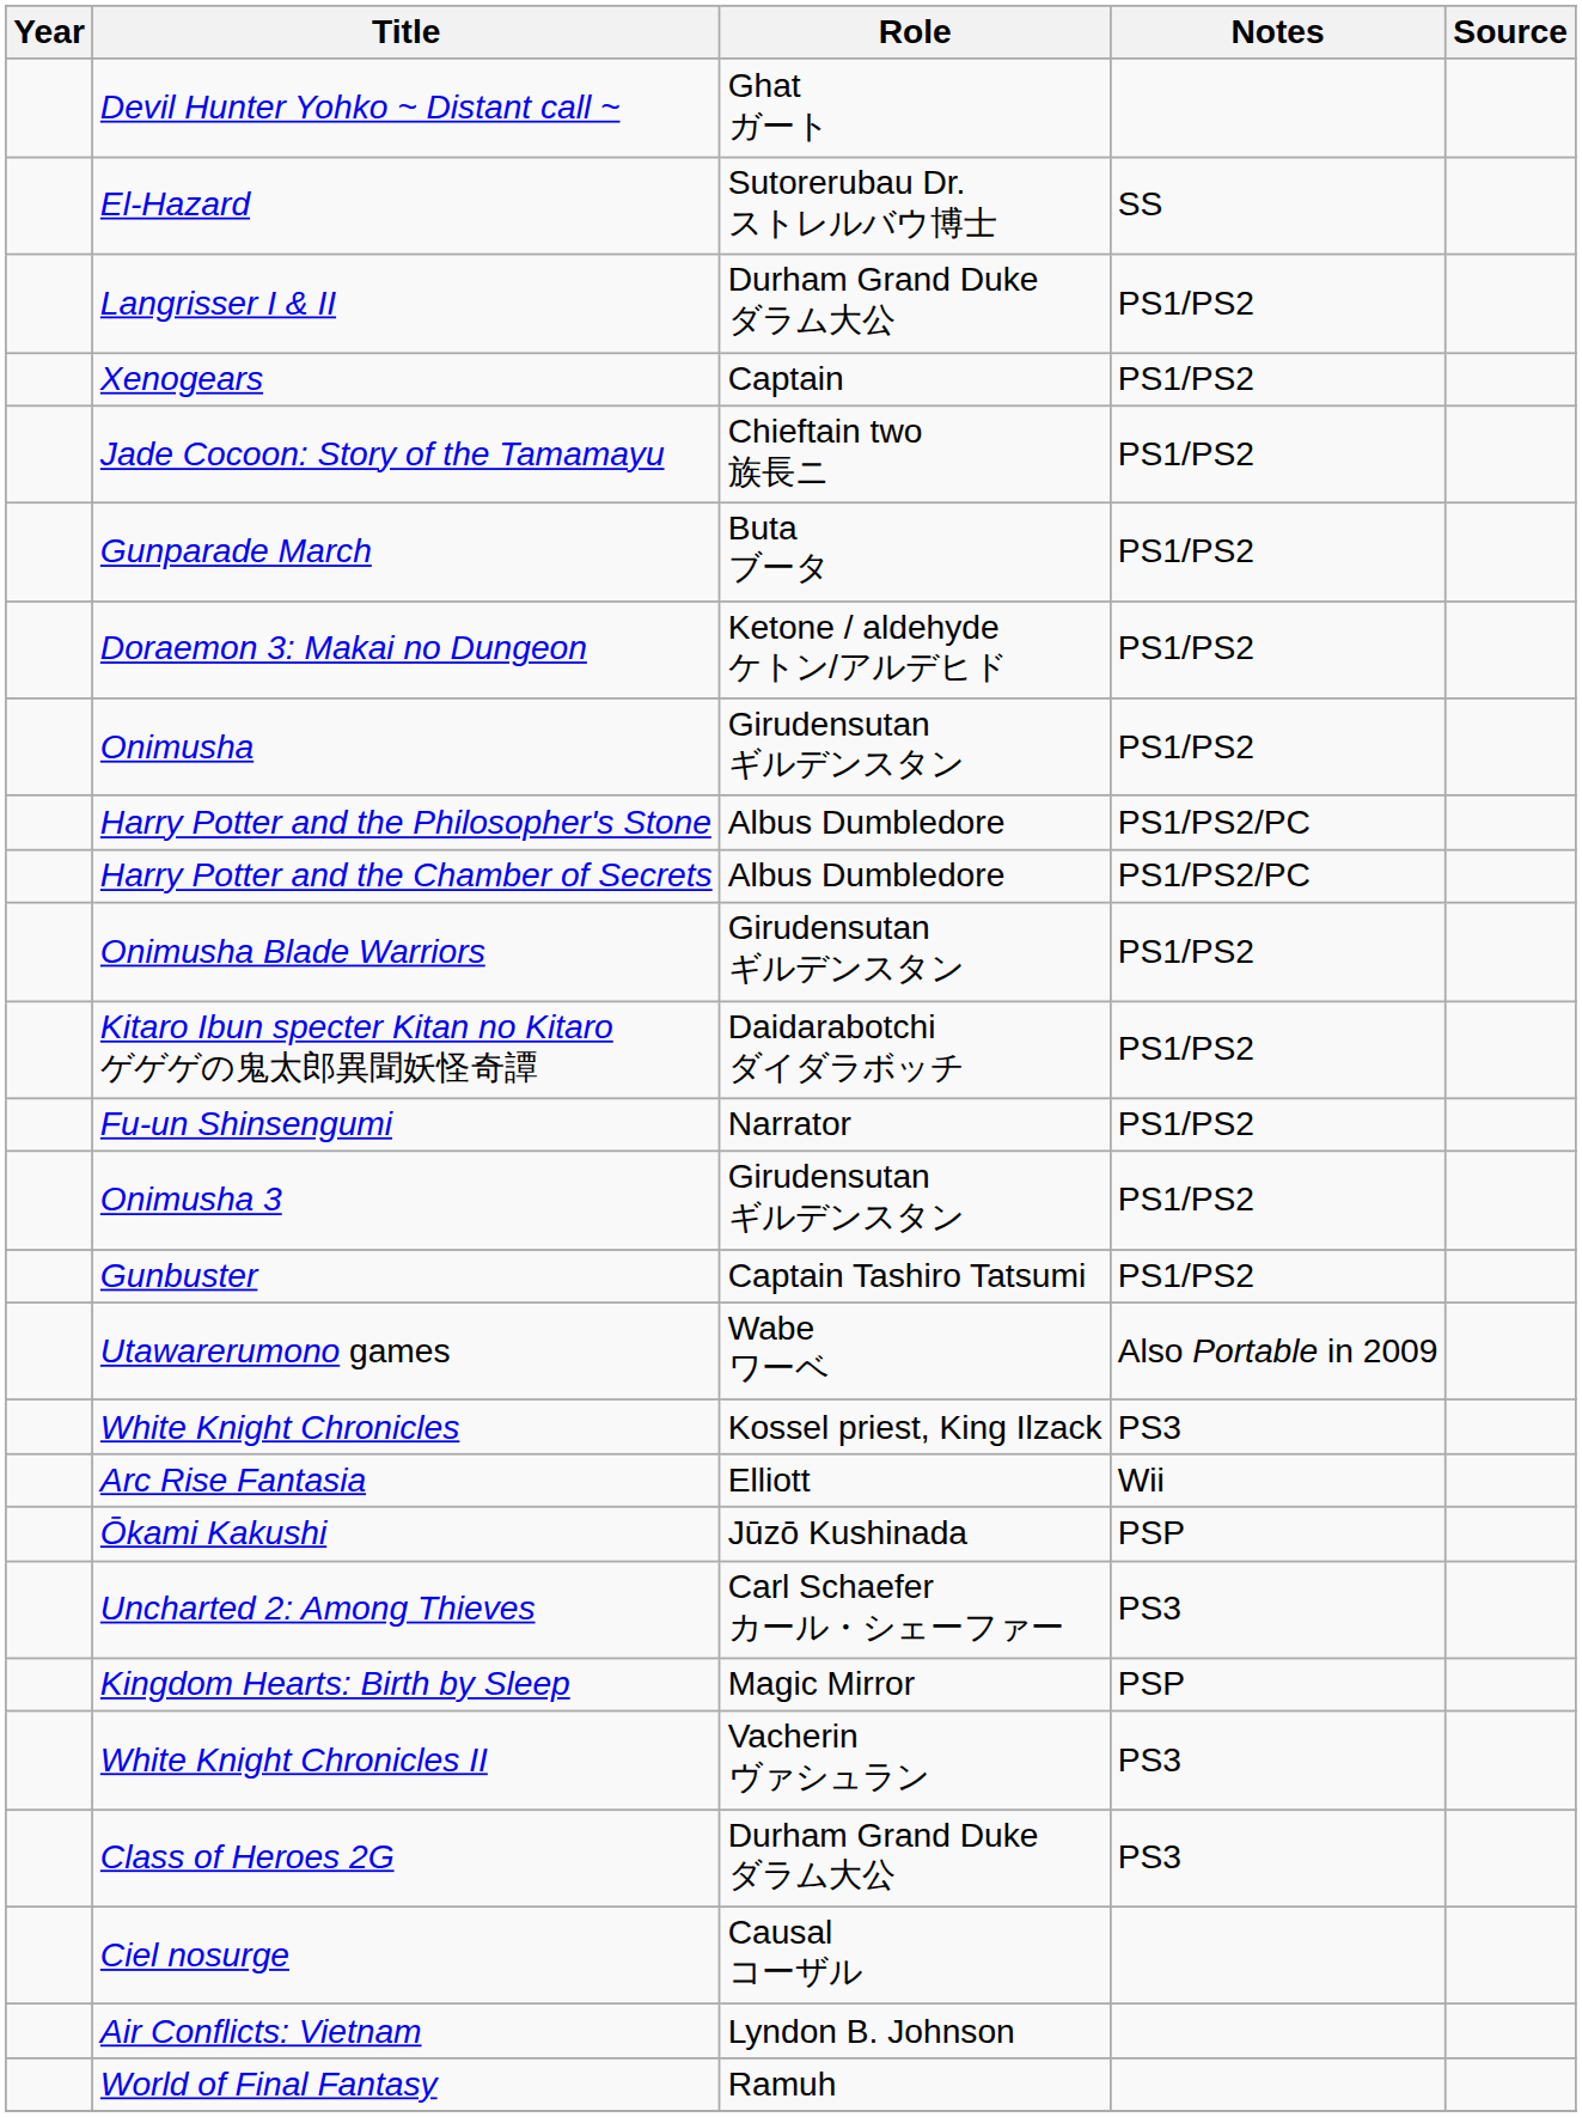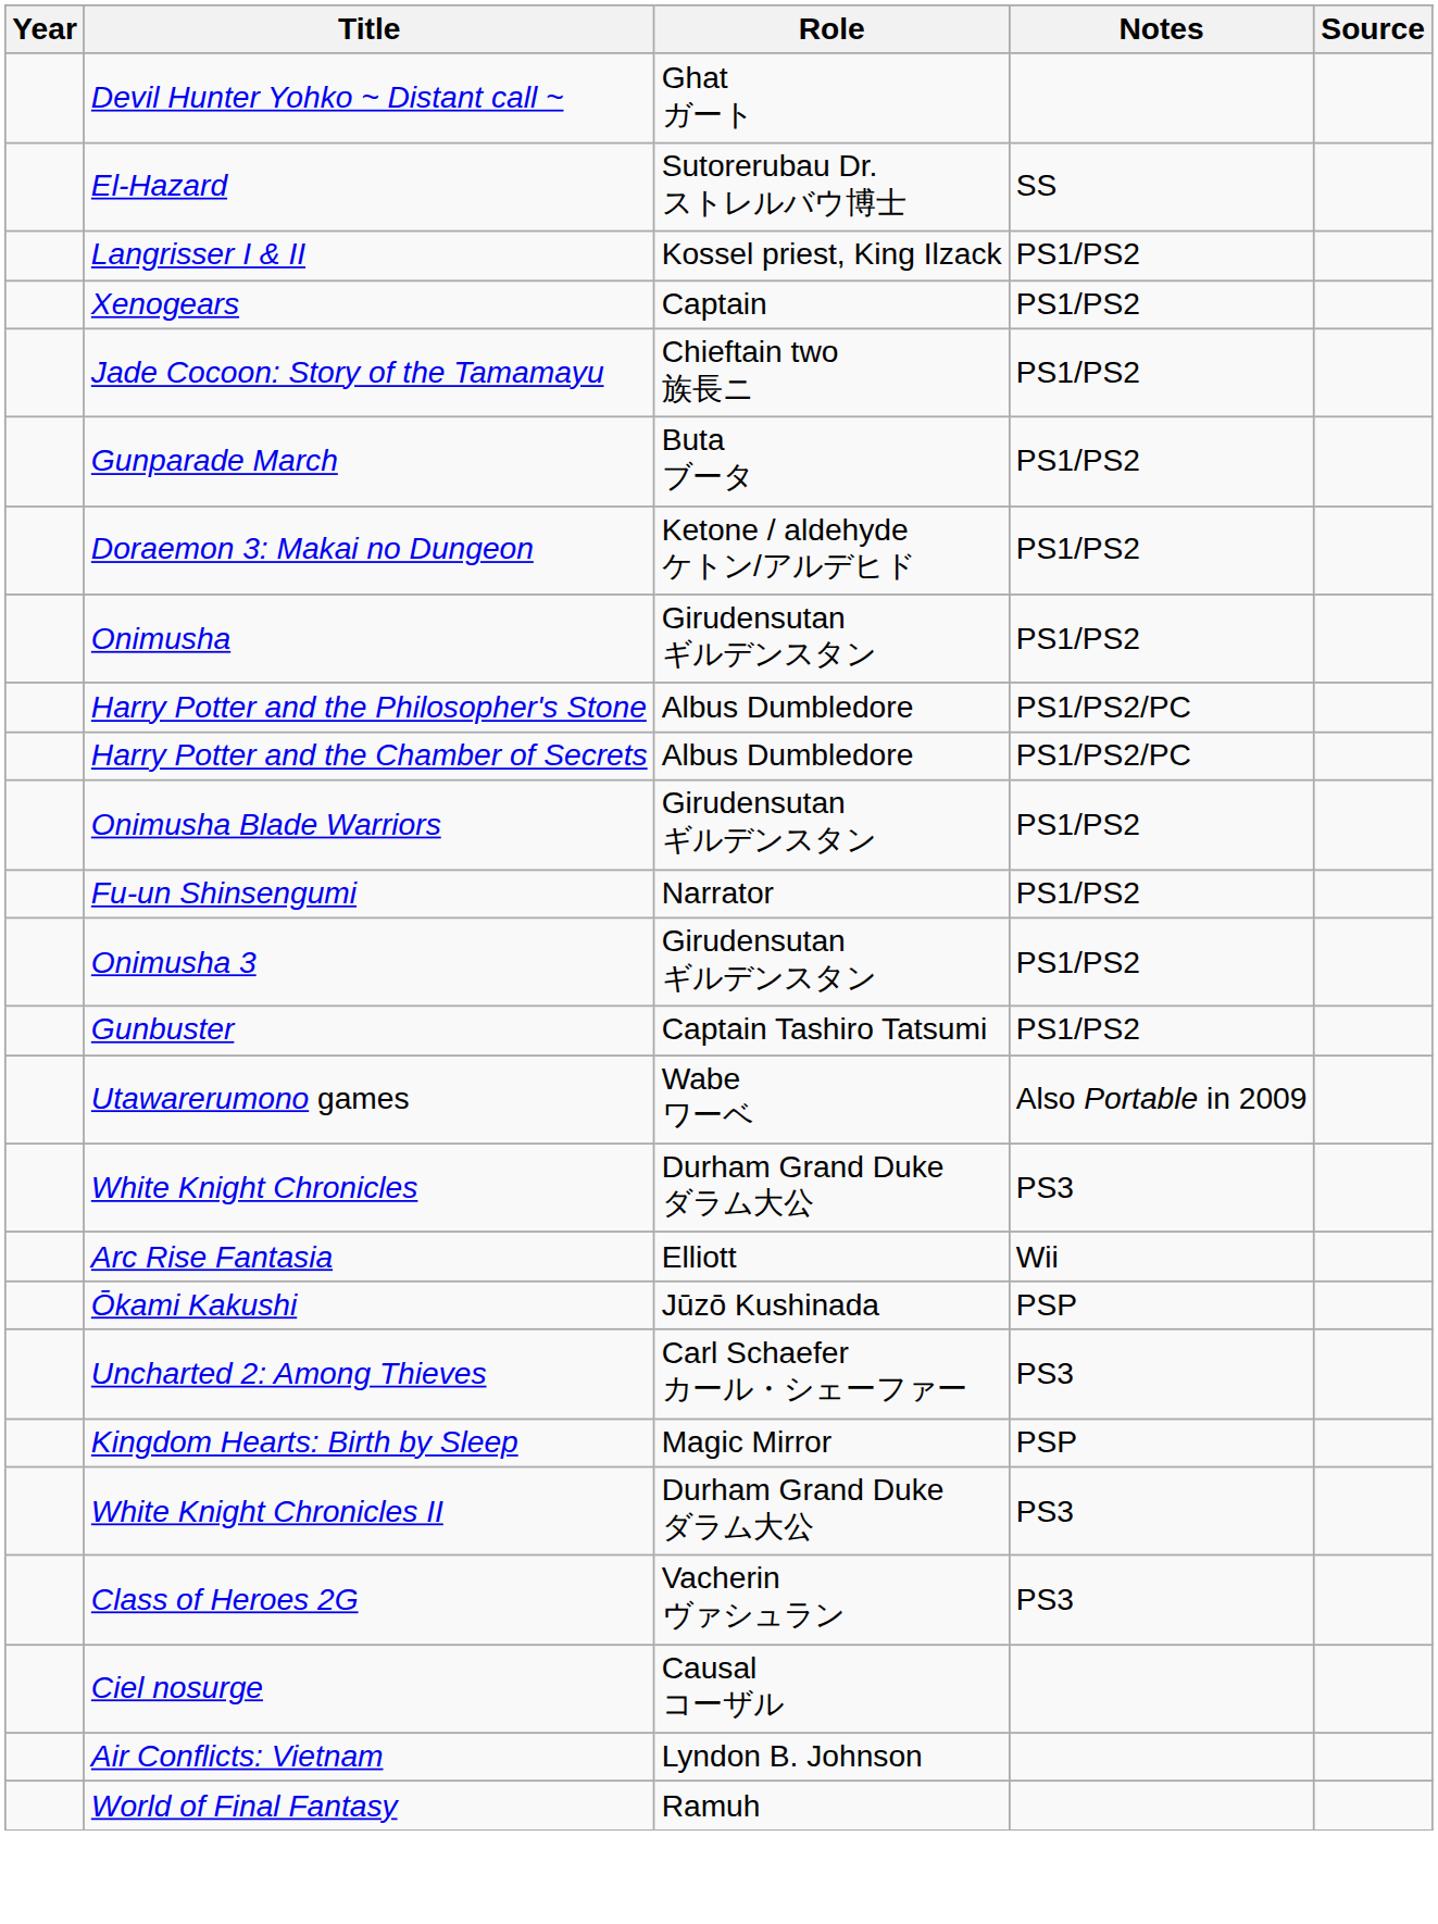Langrisser I & II | Role: Durham Grand Duke ダラム大公 -> Kossel priest, King Ilzack
- row: Kitaro Ibun specter Kitan no Kitaro ゲゲゲの鬼太郎異聞妖怪奇譚 | Daidarabotchi ダイダラボッチ | PS1/PS2
White Knight Chronicles | Role: Kossel priest, King Ilzack -> Durham Grand Duke ダラム大公
White Knight Chronicles II | Role: Vacherin ヴァシュラン -> Durham Grand Duke ダラム大公
Class of Heroes 2G | Role: Durham Grand Duke ダラム大公 -> Vacherin ヴァシュラン
